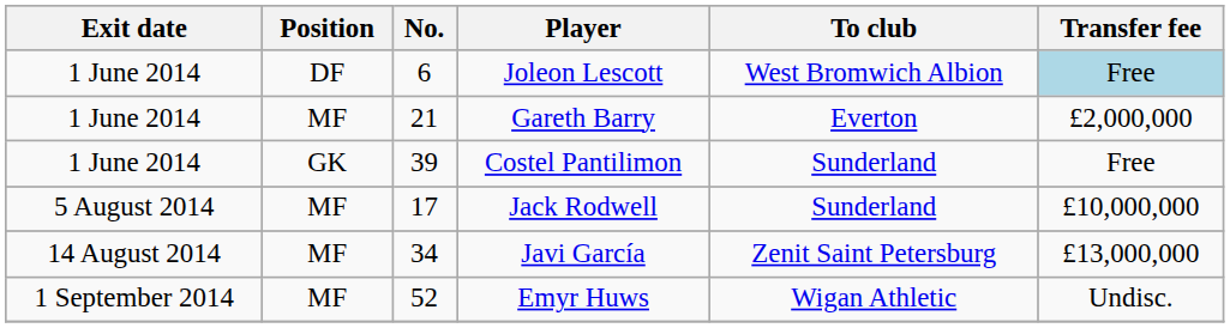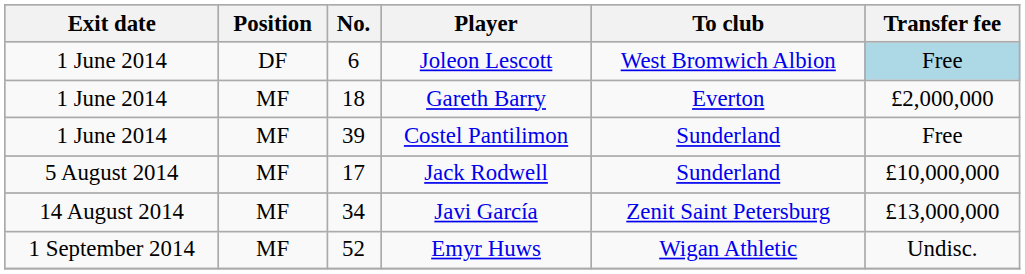Gareth Barry | No.: 21 -> 18
Costel Pantilimon | Position: GK -> MF
